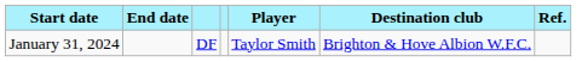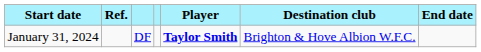columns swapped: End date <-> Ref.
January 31, 2024 | Player: normal -> bold
